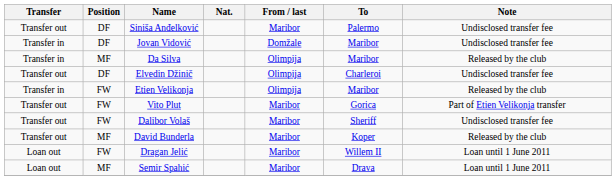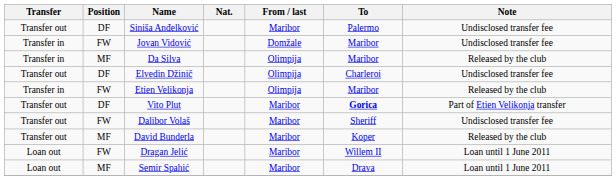Jovan Vidović | Position: DF -> FW
Vito Plut | Position: FW -> DF
Vito Plut | To: normal -> bold
